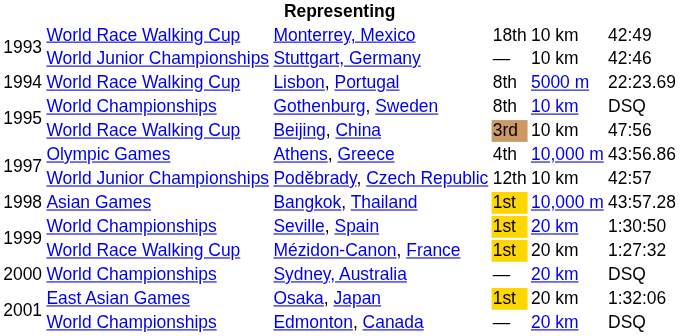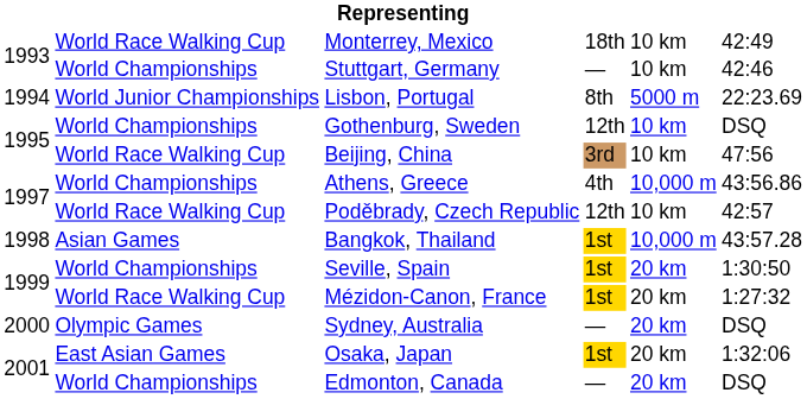Stuttgart, Germany | column 2: World Junior Championships -> World Championships
Lisbon, Portugal | column 2: World Race Walking Cup -> World Junior Championships
Gothenburg, Sweden | column 4: 8th -> 12th
Athens, Greece | column 2: Olympic Games -> World Championships
Poděbrady, Czech Republic | column 2: World Junior Championships -> World Race Walking Cup
Sydney, Australia | column 2: World Championships -> Olympic Games
